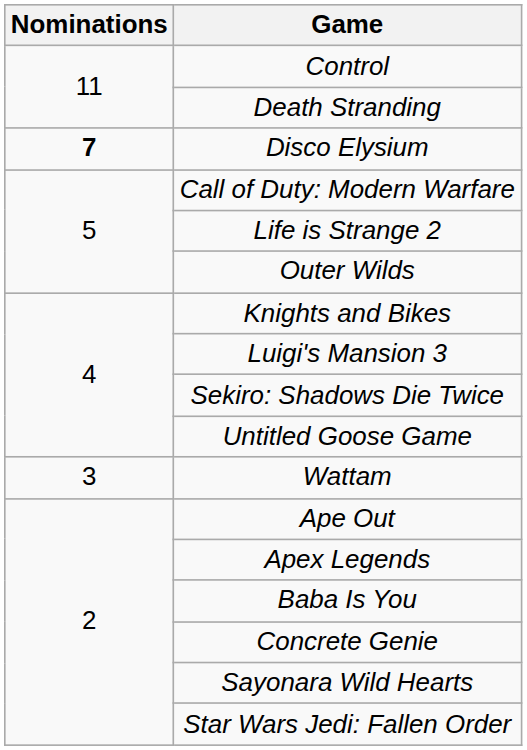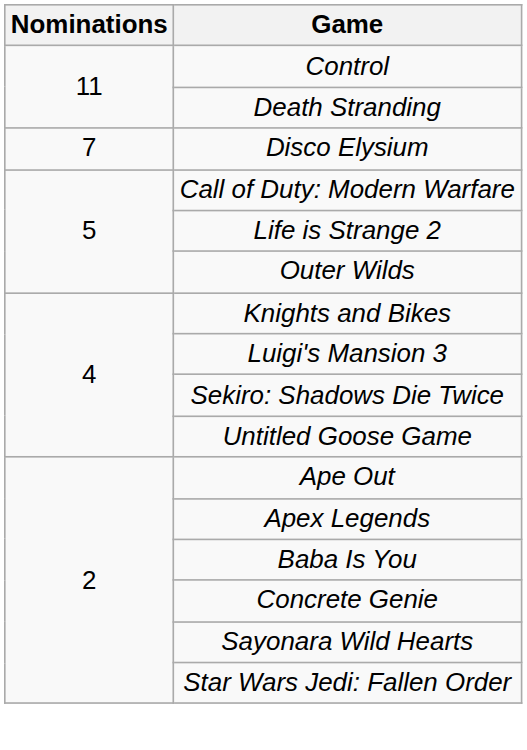Disco Elysium | Nominations: bold -> normal
- row: 3 | Wattam
